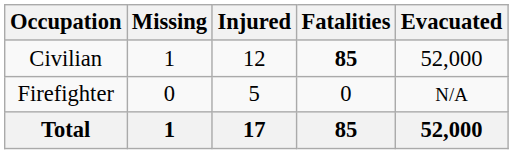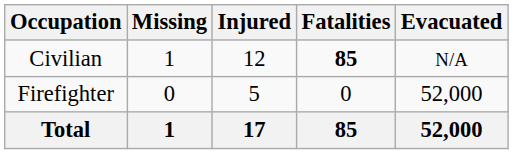Civilian | Evacuated: 52,000 -> N/A
Firefighter | Evacuated: N/A -> 52,000
